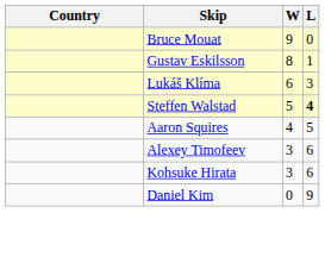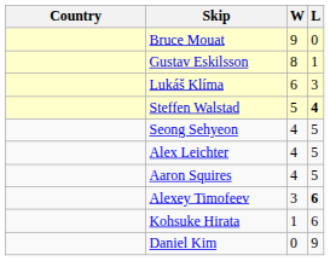+ row: Seong Sehyeon | 4 | 5
+ row: Alex Leichter | 4 | 5
Alexey Timofeev | L: normal -> bold
Kohsuke Hirata | W: 3 -> 1
